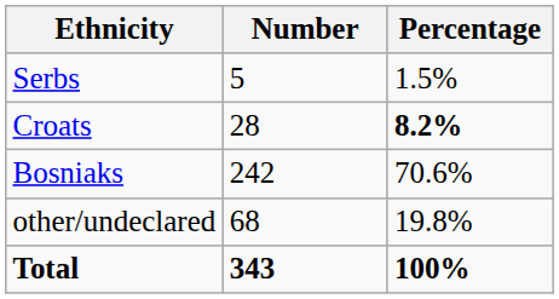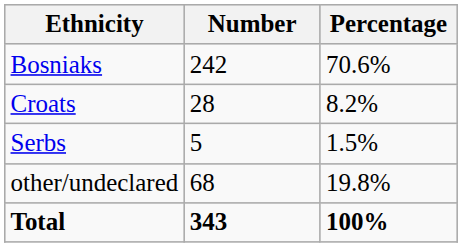rows swapped: Bosniaks <-> Serbs
Croats | Percentage: bold -> normal
